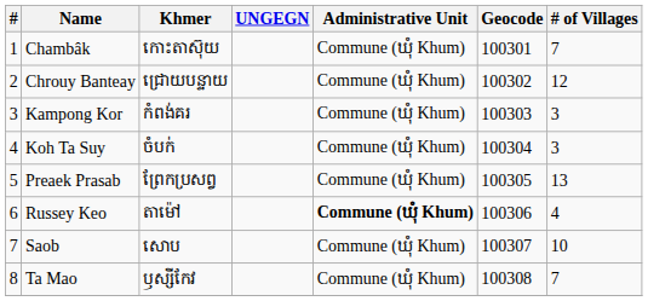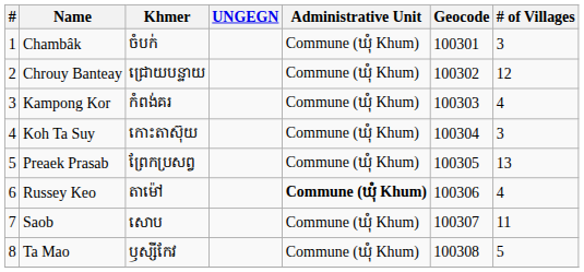Chambâk | Khmer: កោះតាស៊ុយ -> ចំបក់
Chambâk | # of Villages: 7 -> 3
Kampong Kor | # of Villages: 3 -> 4
Koh Ta Suy | Khmer: ចំបក់ -> កោះតាស៊ុយ
Saob | # of Villages: 10 -> 11
Ta Mao | # of Villages: 7 -> 5
